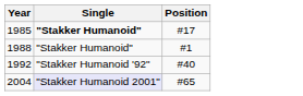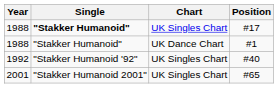+ column: Chart | UK Singles Chart | UK Dance Chart | UK Singles Chart | UK Singles Chart
#17 | Year: 1985 -> 1988
#65 | Year: 2004 -> 2001
#65 | Single: lavender background -> no background
